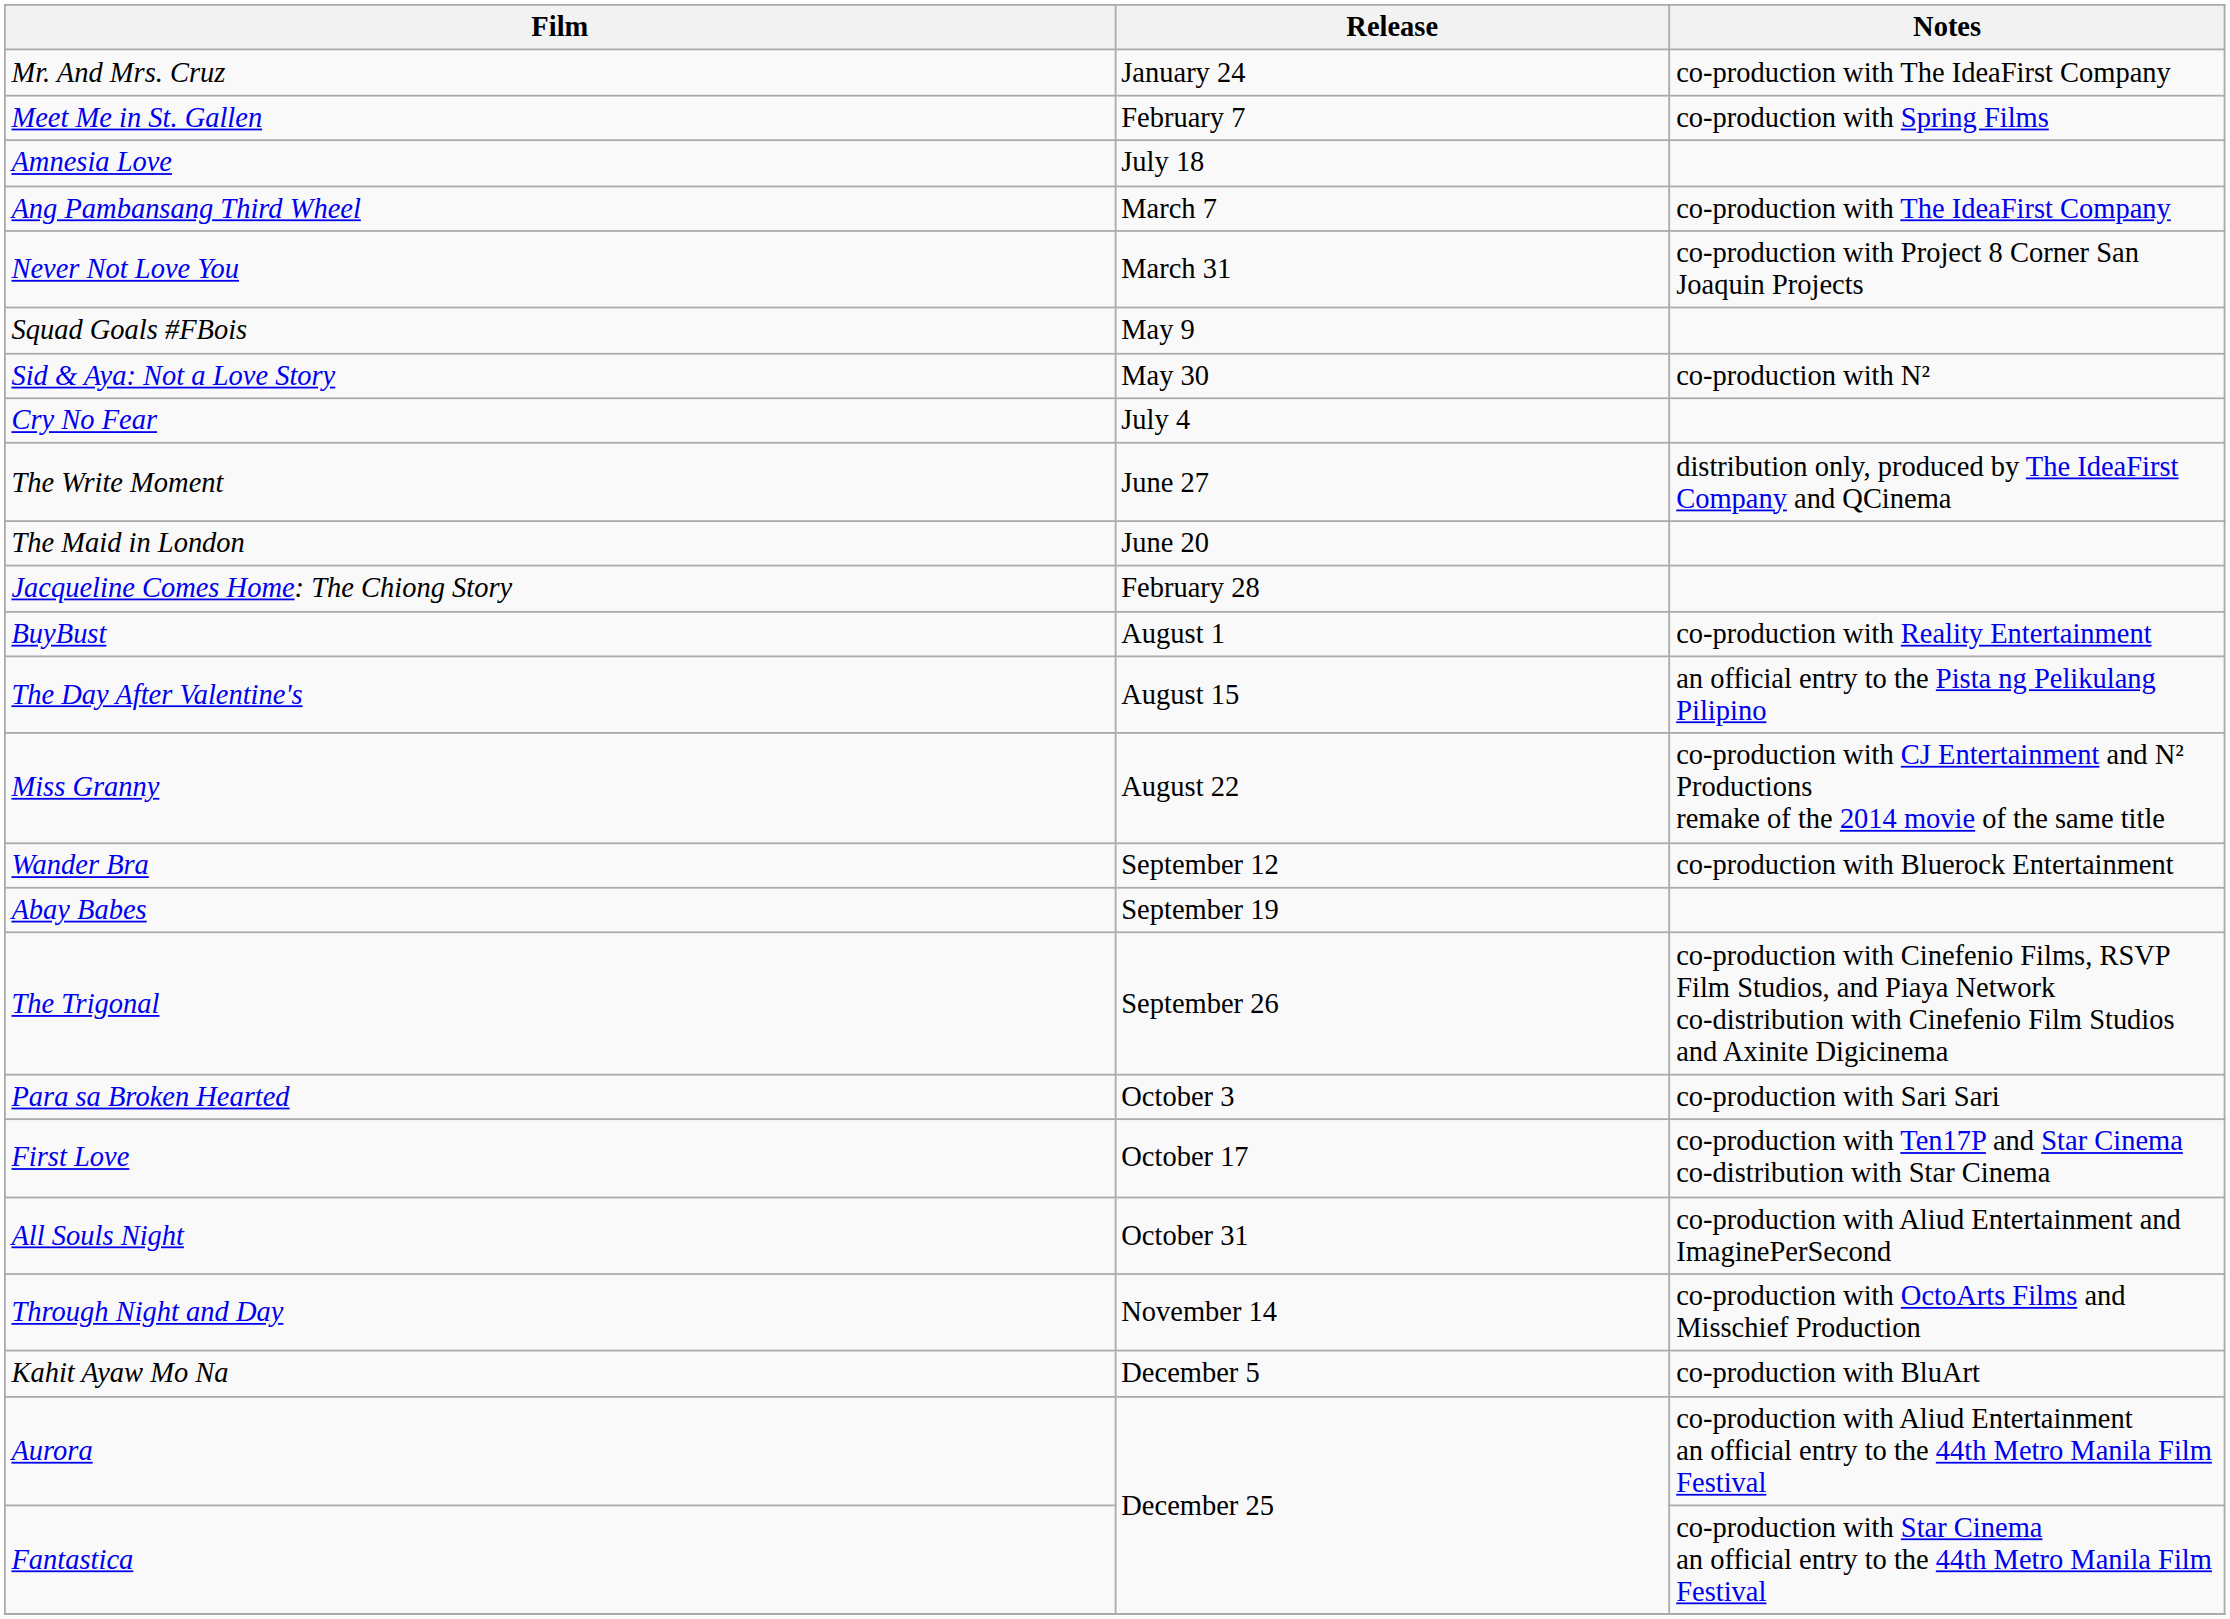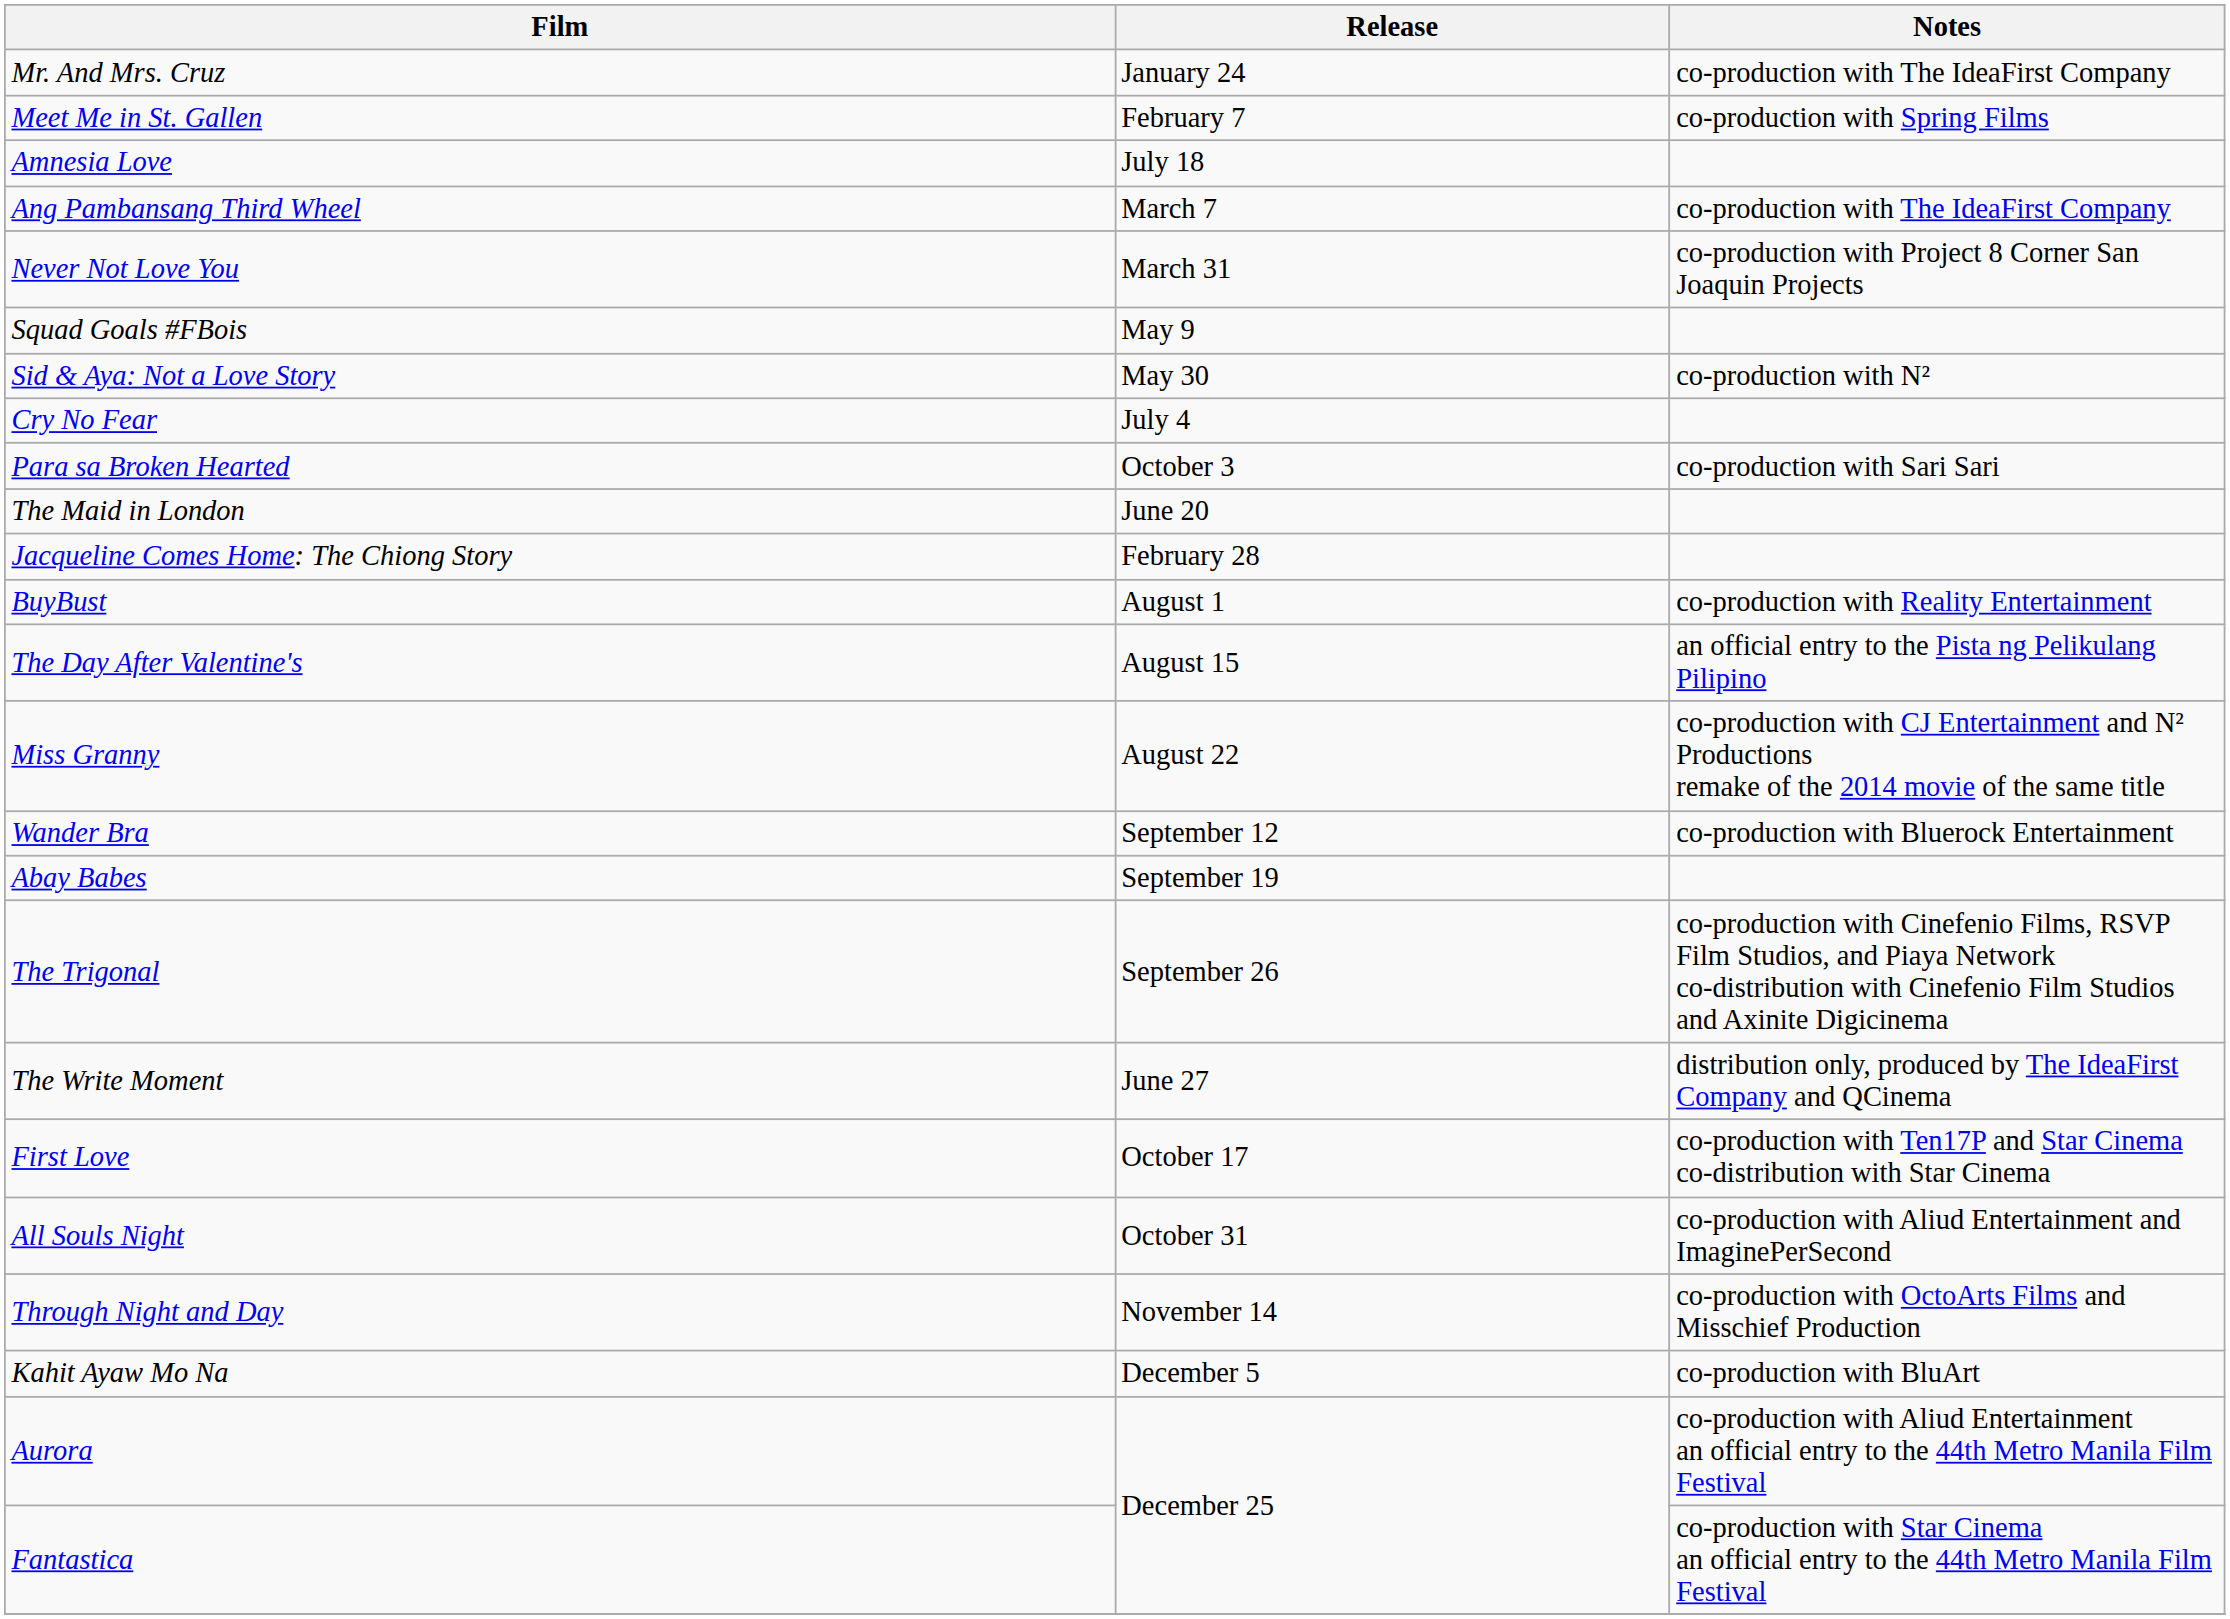rows swapped: The Write Moment <-> Para sa Broken Hearted
